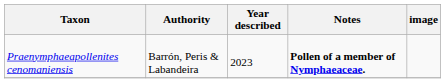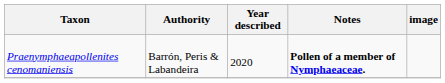Praenymphaeapollenites cenomaniensis | Year described: 2023 -> 2020
